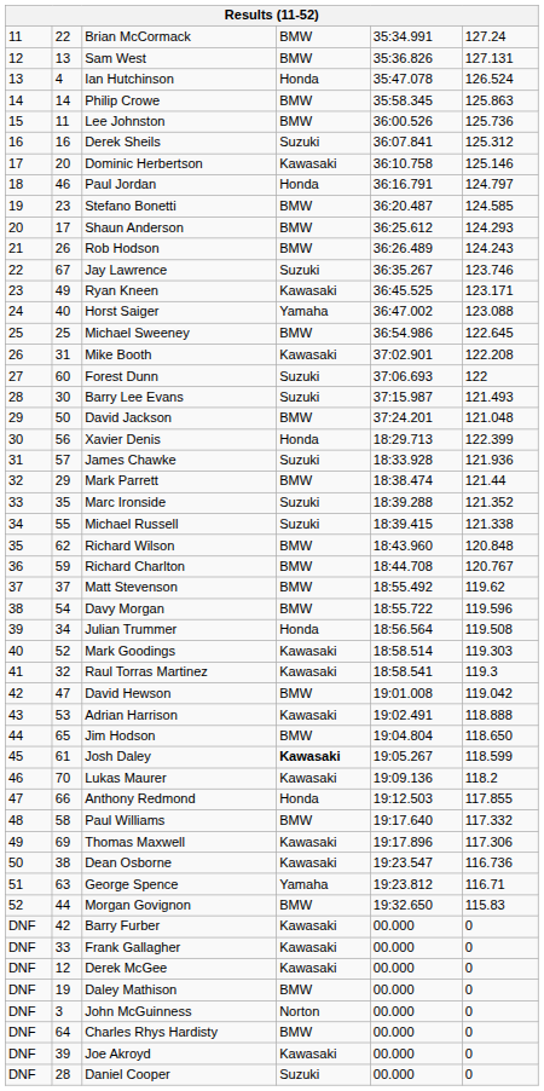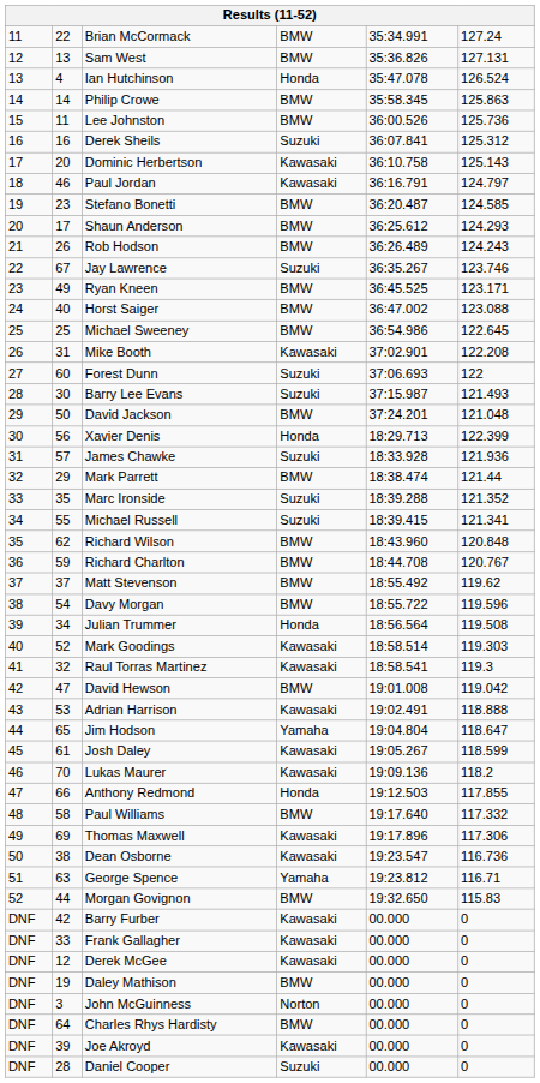Dominic Herbertson | column 6: 125.146 -> 125.143
Paul Jordan | column 4: Honda -> Kawasaki
Ryan Kneen | column 4: Kawasaki -> BMW
Horst Saiger | column 4: Yamaha -> BMW
Michael Russell | column 6: 121.338 -> 121.341
Jim Hodson | column 4: BMW -> Yamaha
Jim Hodson | column 6: 118.650 -> 118.647
Josh Daley | column 4: bold -> normal
